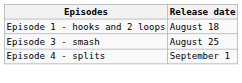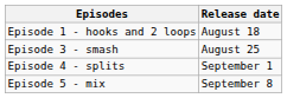+ row: Episode 5 - mix | September 8
